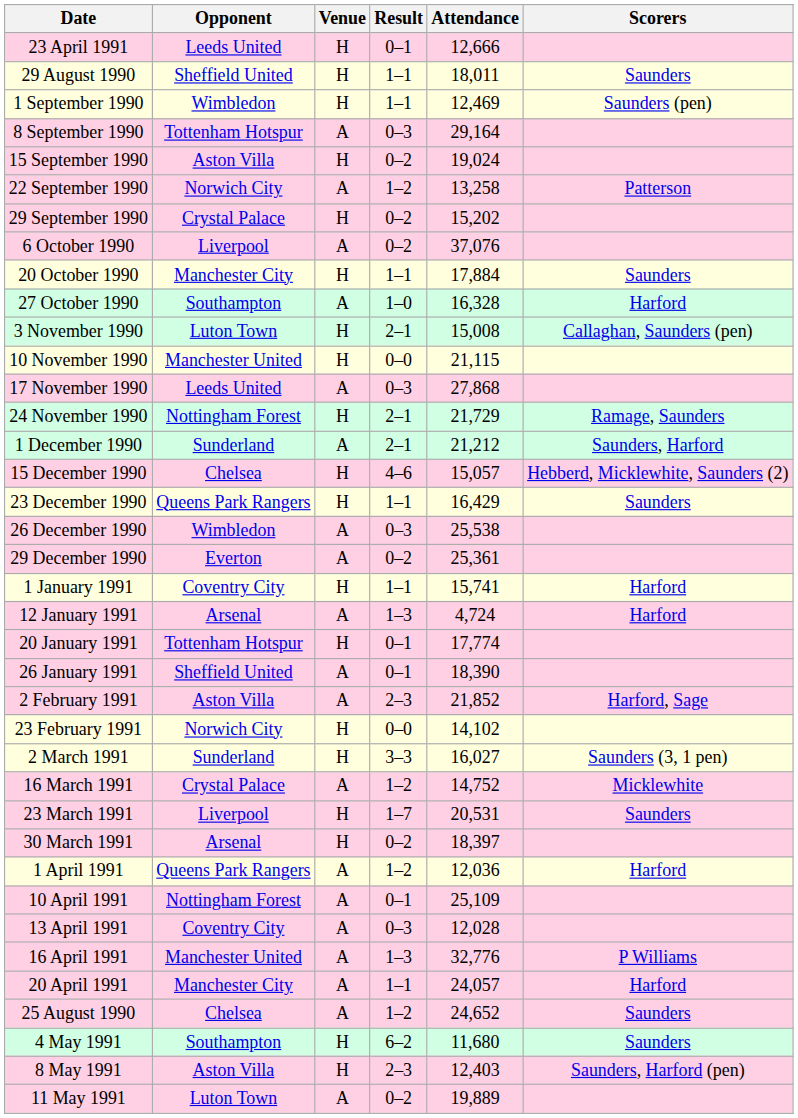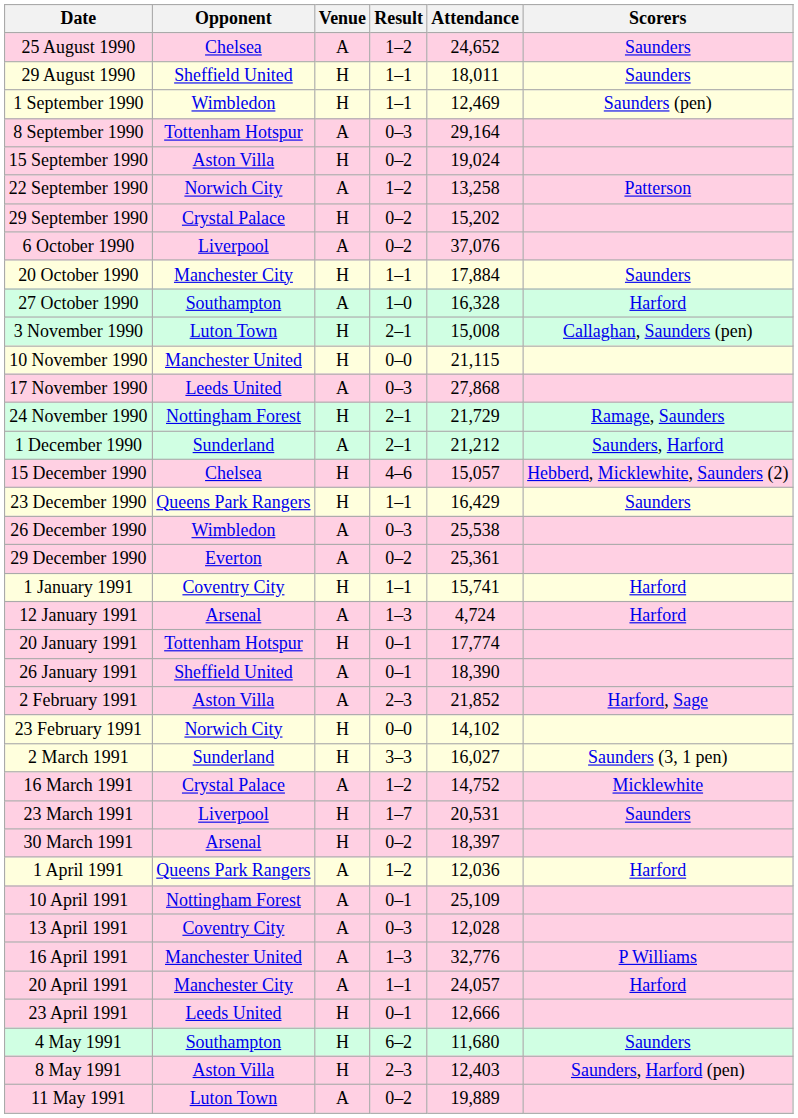rows swapped: 25 August 1990 <-> 23 April 1991
